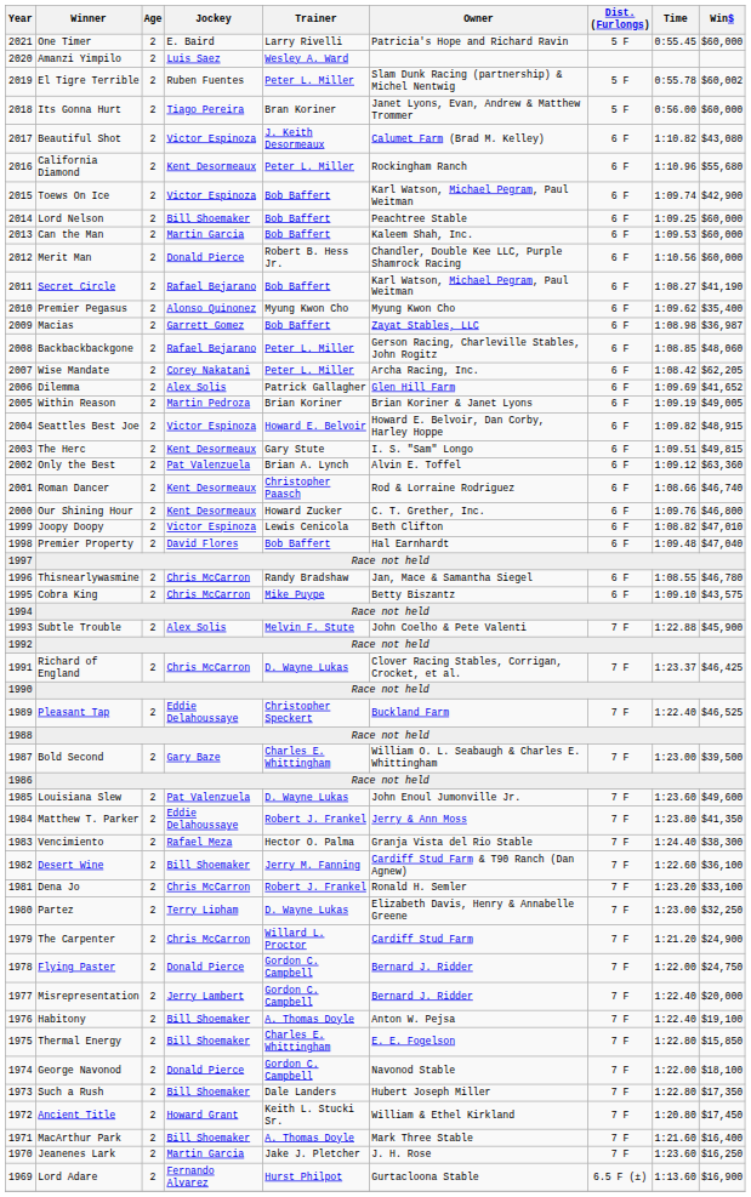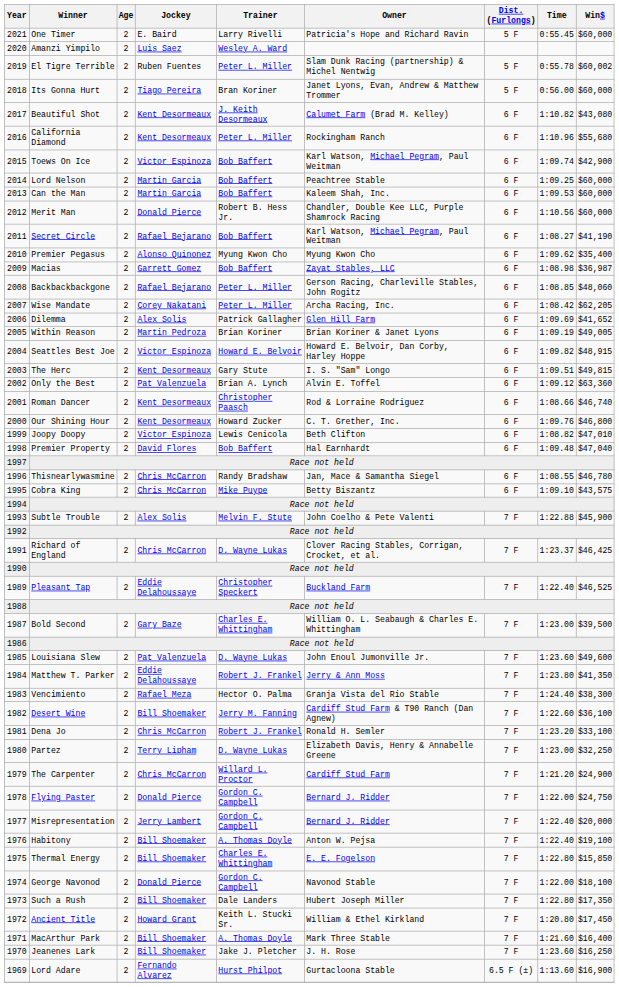Beautiful Shot | Jockey: Victor Espinoza -> Kent Desormeaux
Lord Nelson | Jockey: Bill Shoemaker -> Martin Garcia
Jeanenes Lark | Jockey: Martin Garcia -> Bill Shoemaker
